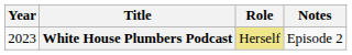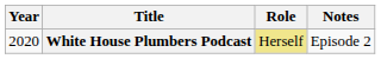White House Plumbers Podcast | Year: 2023 -> 2020
